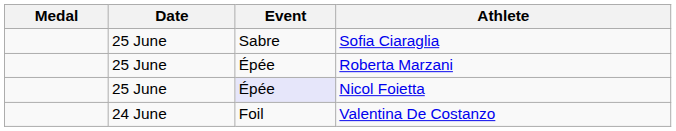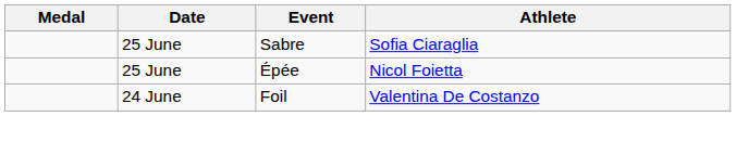- row: 25 June | Épée | Roberta Marzani
Nicol Foietta | Event: lavender background -> no background
